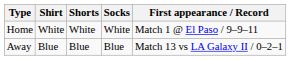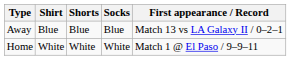rows swapped: Home <-> Away
